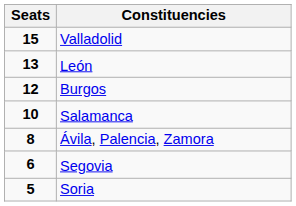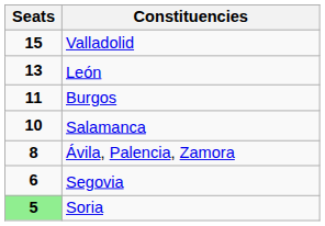Burgos | Seats: 12 -> 11
Soria | Seats: no background -> lightgreen background
